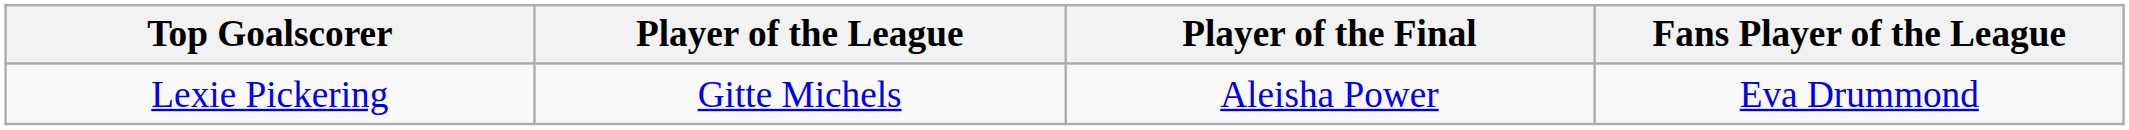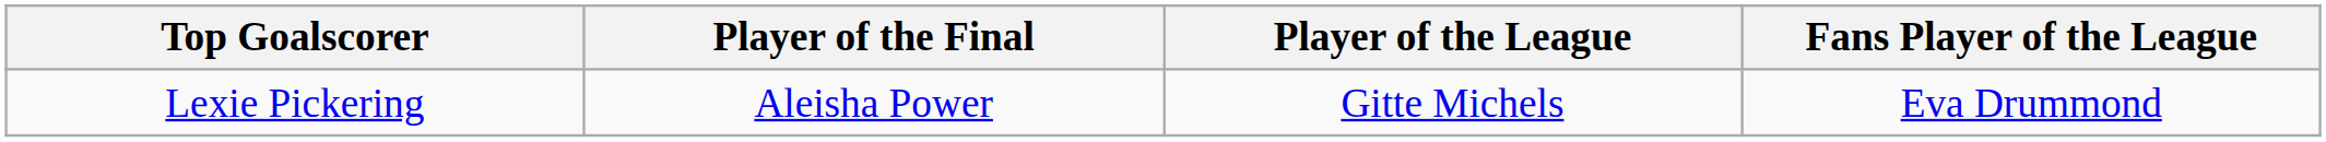columns swapped: Player of the League <-> Player of the Final
